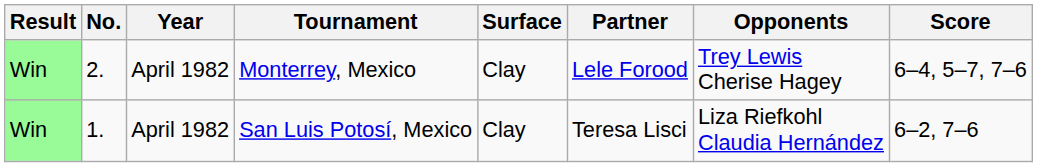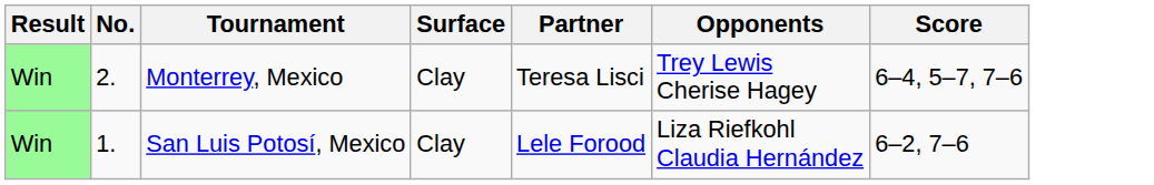- column: Year | April 1982 | April 1982
Monterrey, Mexico | Partner: Lele Forood -> Teresa Lisci
San Luis Potosí, Mexico | Partner: Teresa Lisci -> Lele Forood
